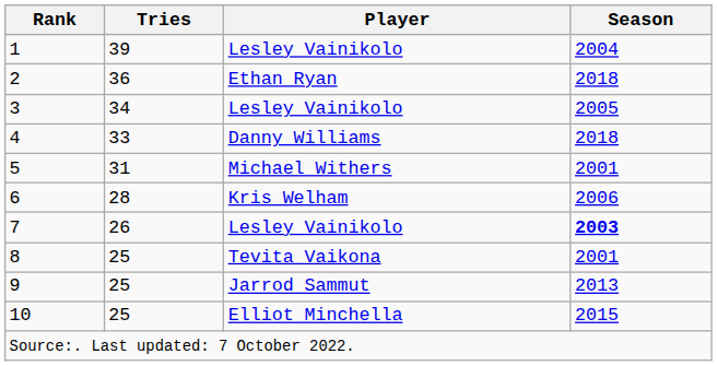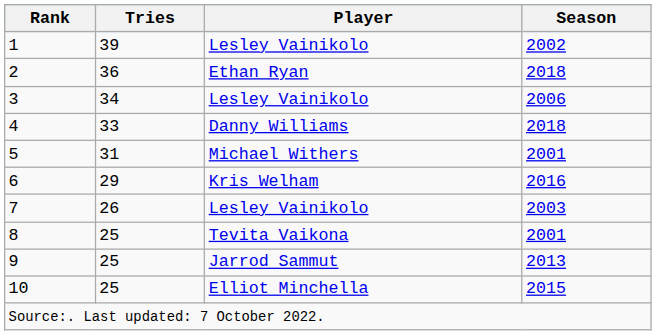1 | Season: 2004 -> 2002
3 | Season: 2005 -> 2006
6 | Tries: 28 -> 29
6 | Season: 2006 -> 2016
7 | Season: bold -> normal
